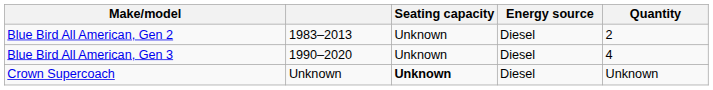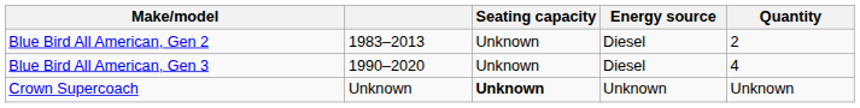Crown Supercoach | Energy source: Diesel -> Unknown
